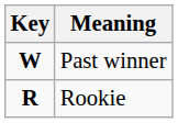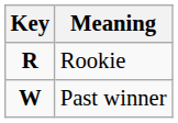rows swapped: Rookie <-> Past winner
